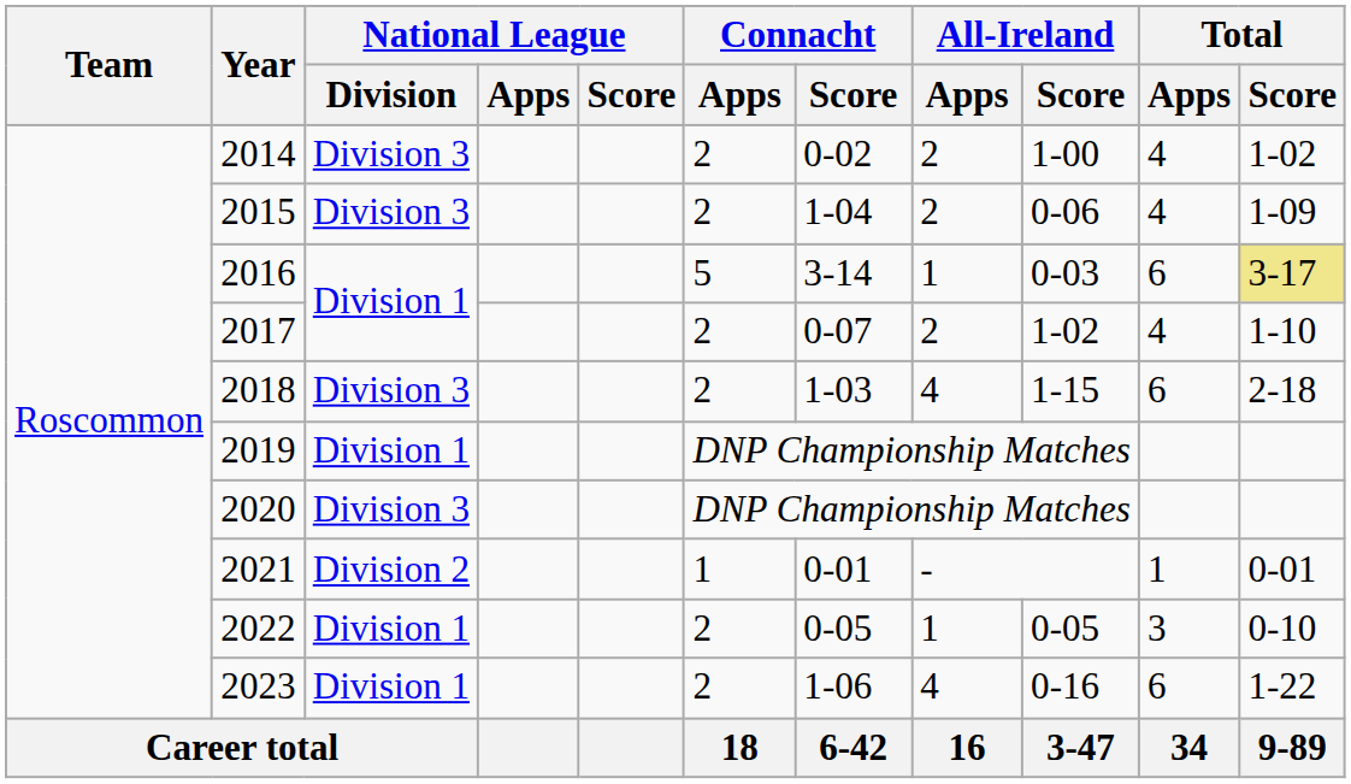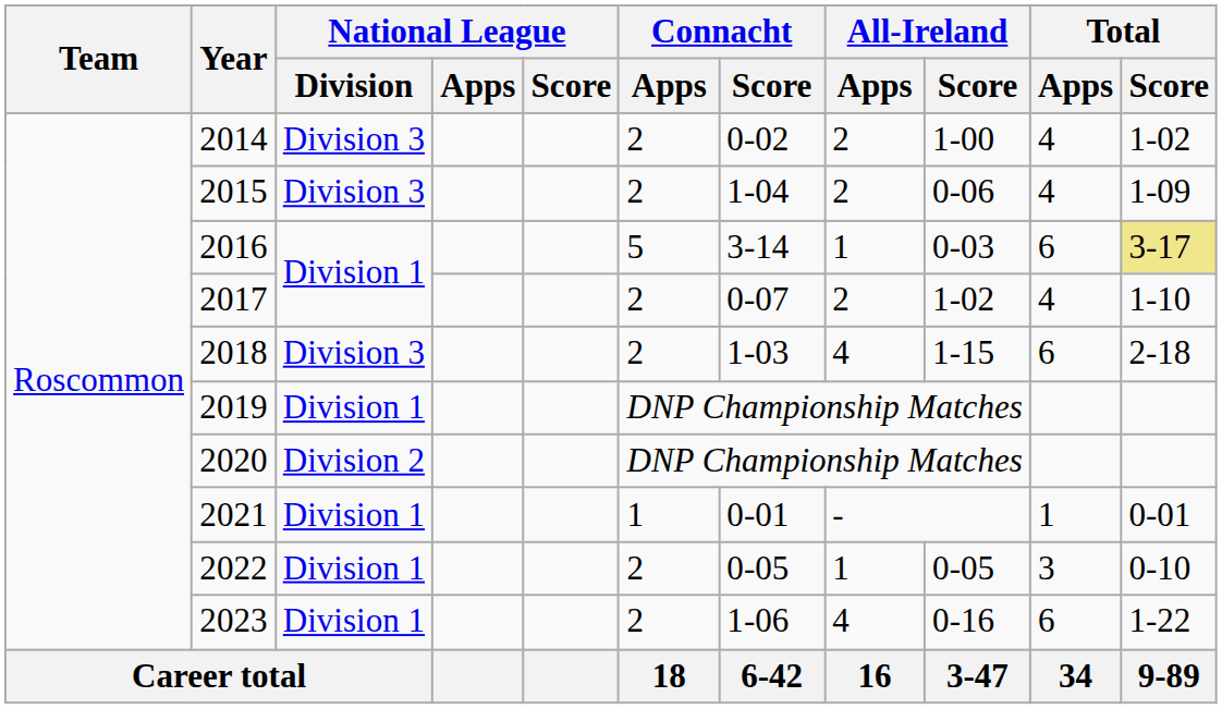2020 | National League / Division: Division 3 -> Division 2
2021 | National League / Division: Division 2 -> Division 1
